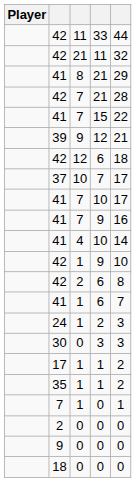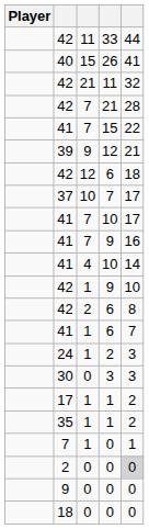+ row: 40 | 15 | 26 | 41
- row: 41 | 8 | 21 | 29
2 / 0 | column 5: no background -> lightgrey background
